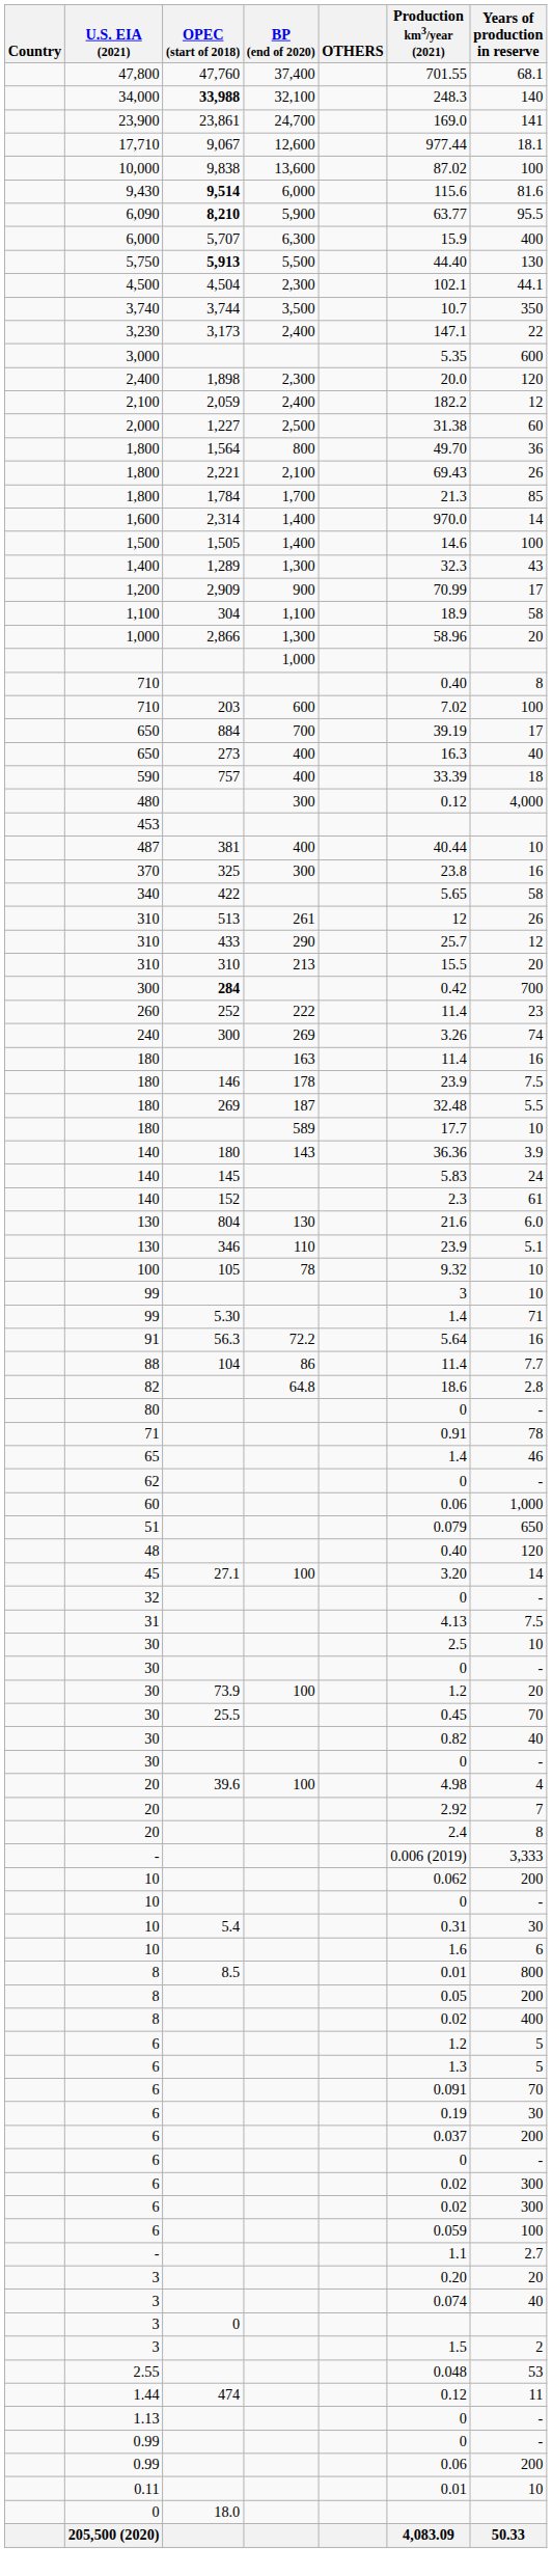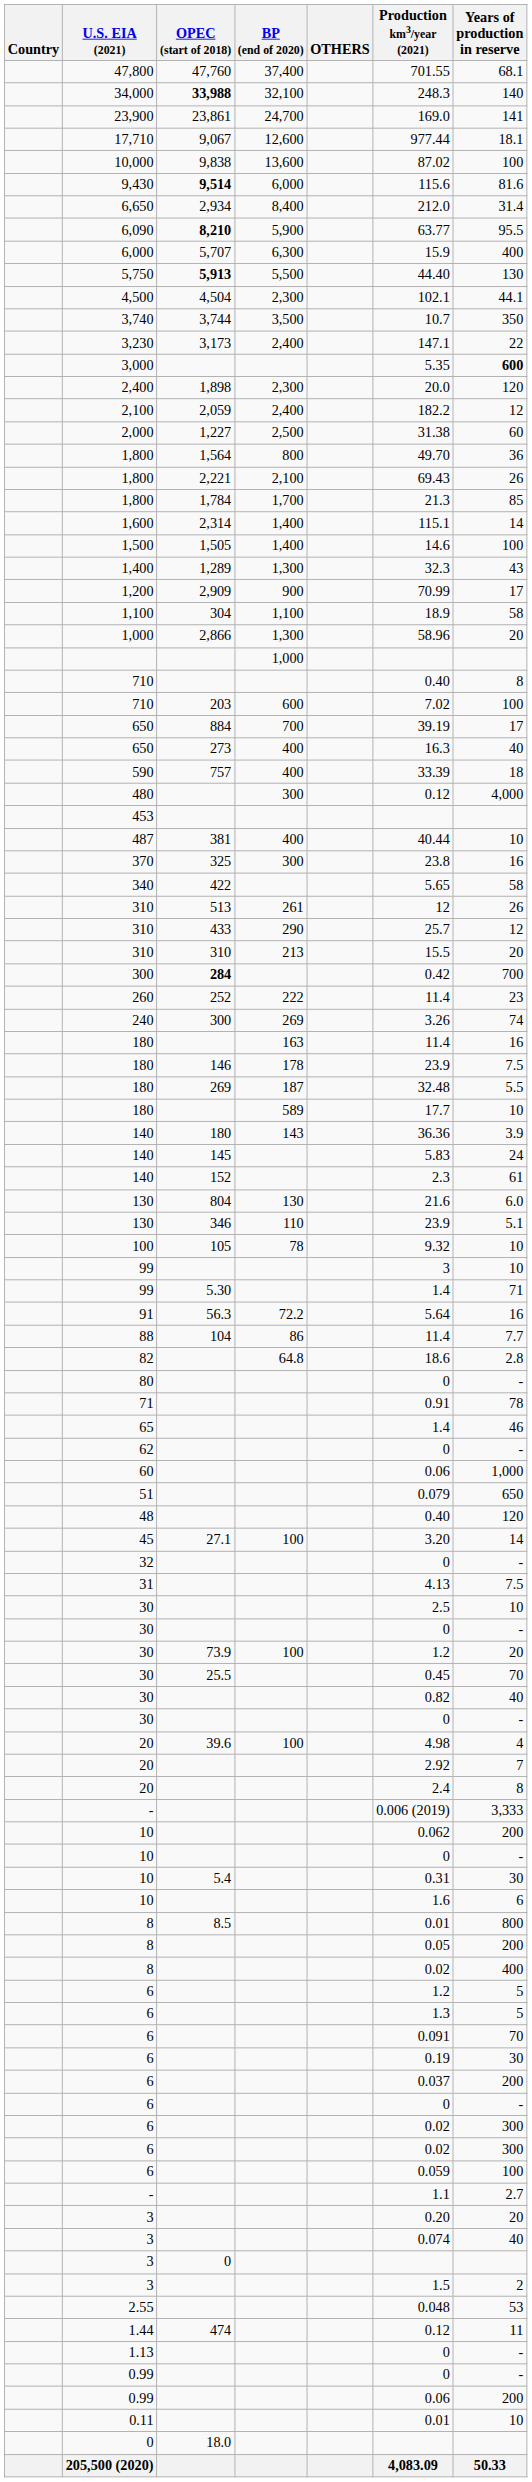+ row: 6,650 | 2,934 | 8,400 | 212.0 | 31.4
3,000 | Years of production in reserve: normal -> bold
1,600 | Production km3/year (2021): 970.0 -> 115.1
